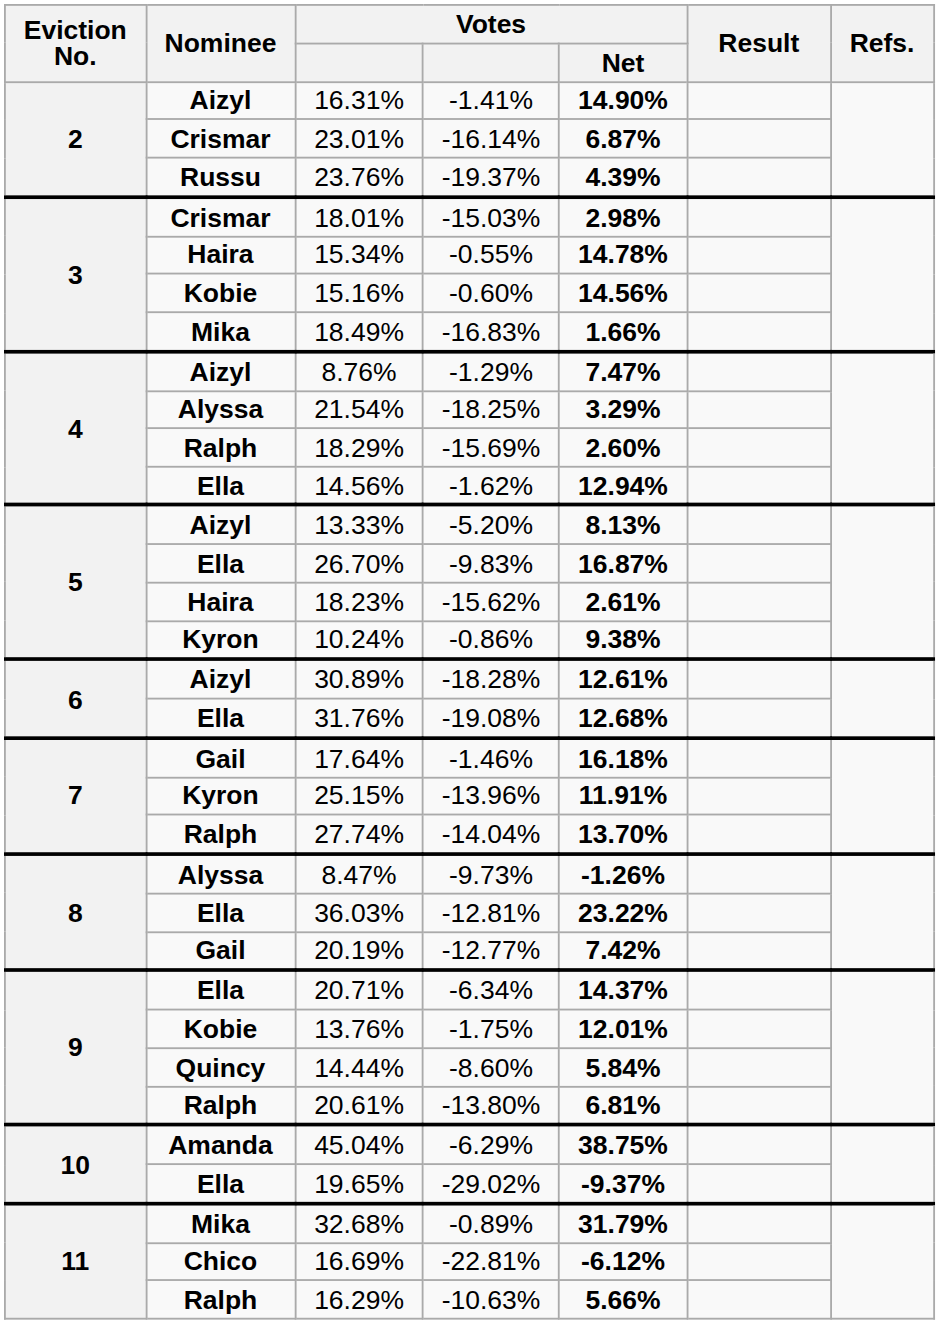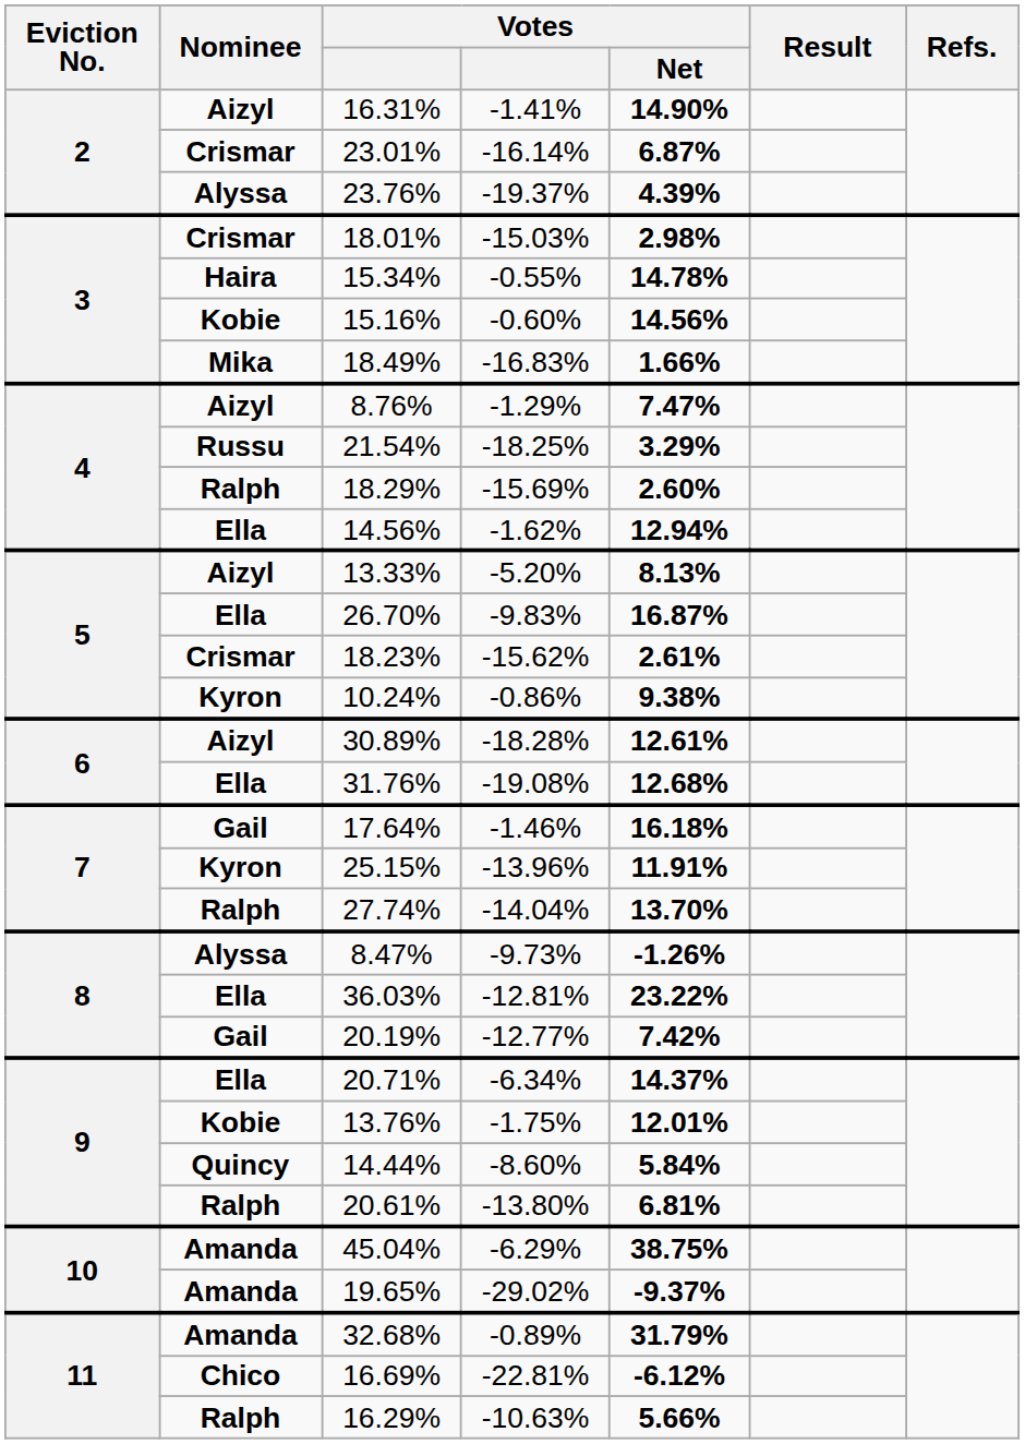23.76% | Nominee: Russu -> Alyssa
21.54% | Nominee: Alyssa -> Russu
18.23% | Nominee: Haira -> Crismar
19.65% | Nominee: Ella -> Amanda
32.68% | Nominee: Mika -> Amanda
